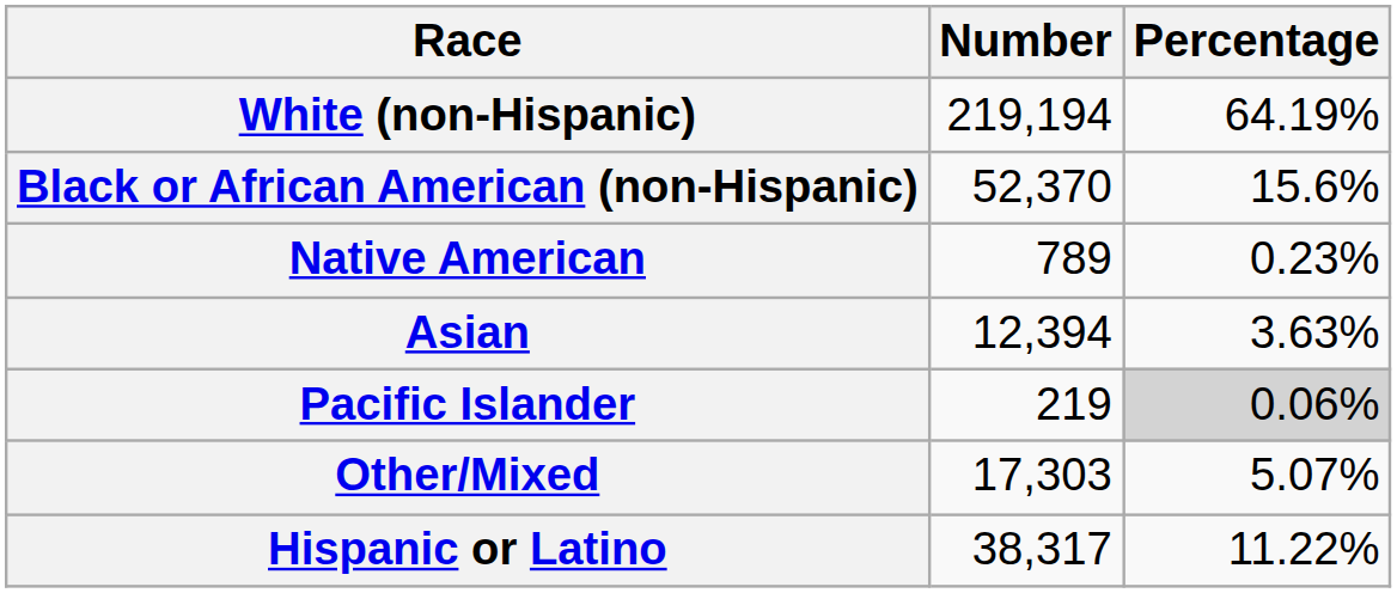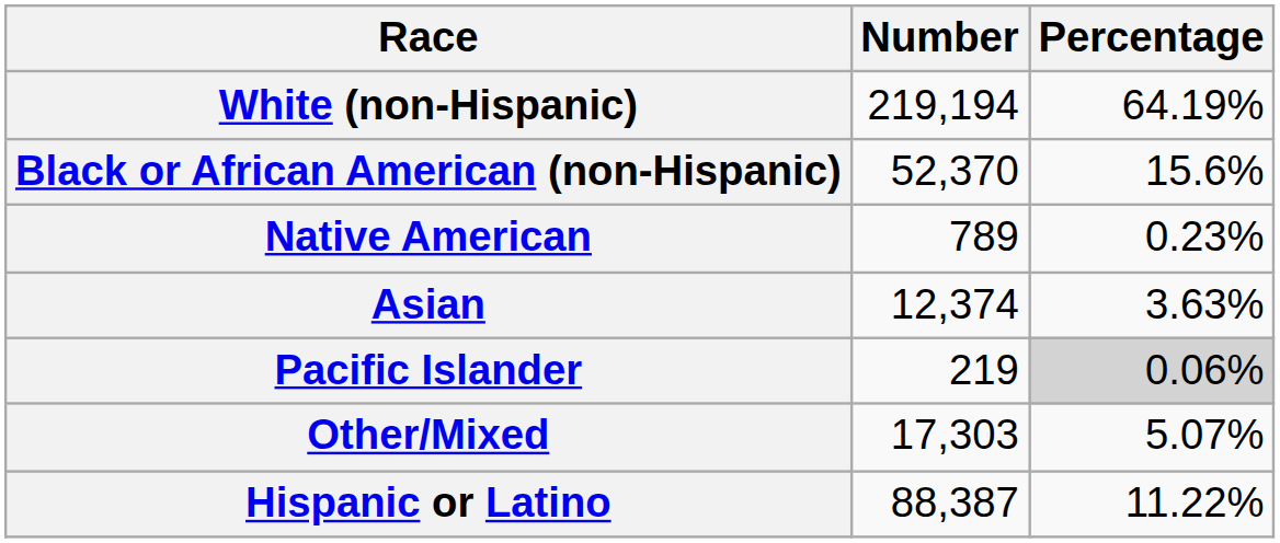Asian | Number: 12,394 -> 12,374
Hispanic or Latino | Number: 38,317 -> 88,387
